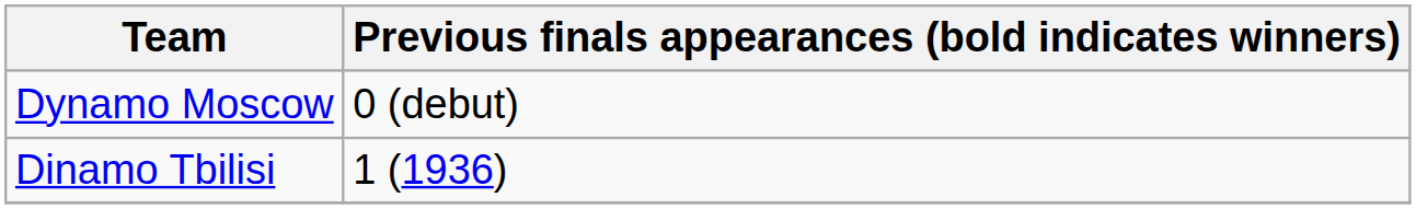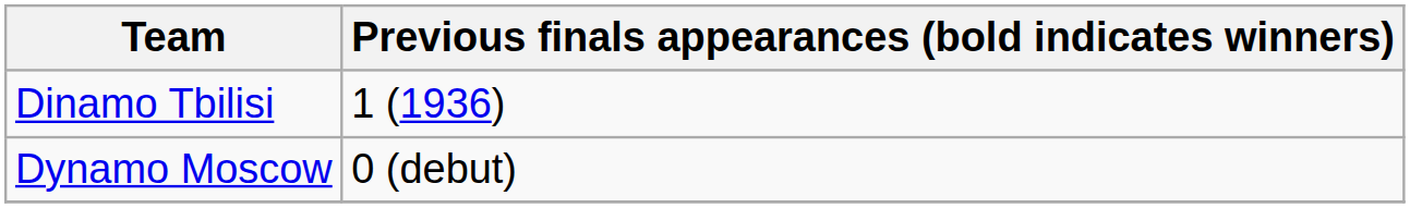rows swapped: Dynamo Moscow <-> Dinamo Tbilisi
